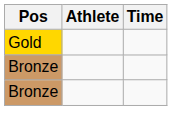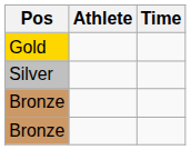+ row: Silver
